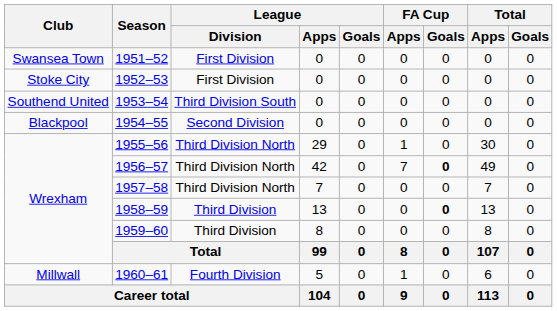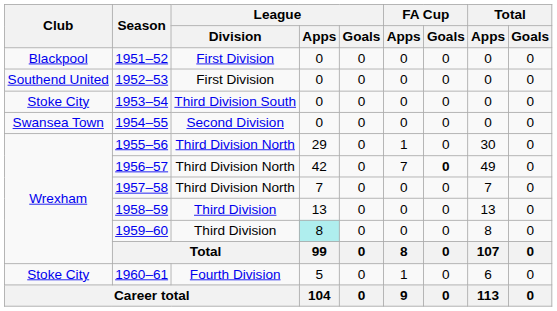1951–52 | Club: Swansea Town -> Blackpool
1952–53 | Club: Stoke City -> Southend United
1953–54 | Club: Southend United -> Stoke City
1954–55 | Club: Blackpool -> Swansea Town
1958–59 | FA Cup / Goals: bold -> normal
1959–60 | League / Apps: no background -> paleturquoise background
1960–61 | Club: Millwall -> Stoke City
